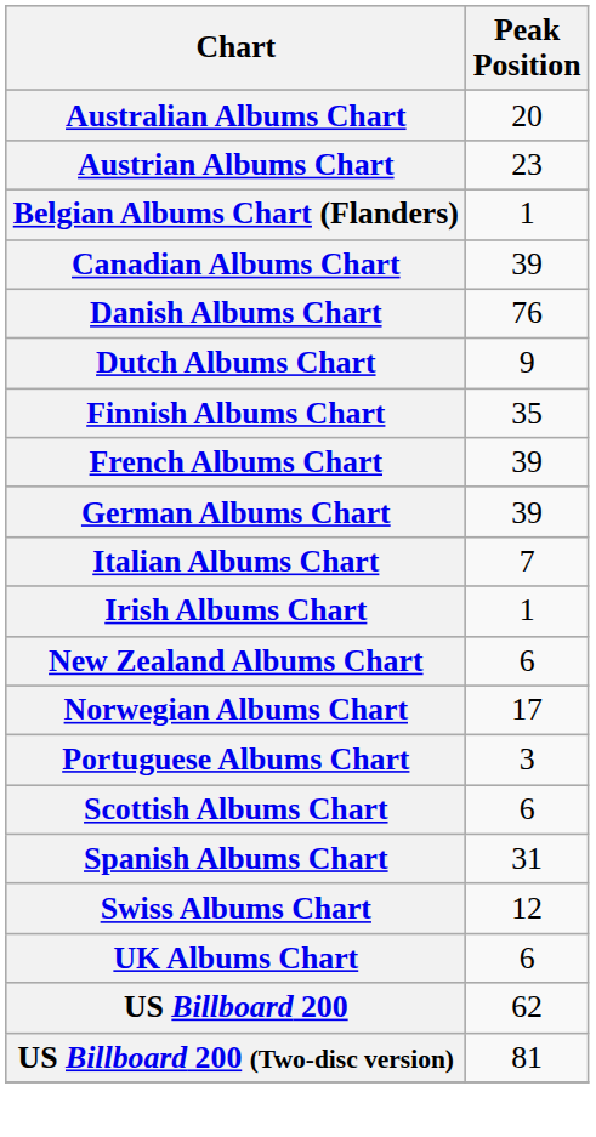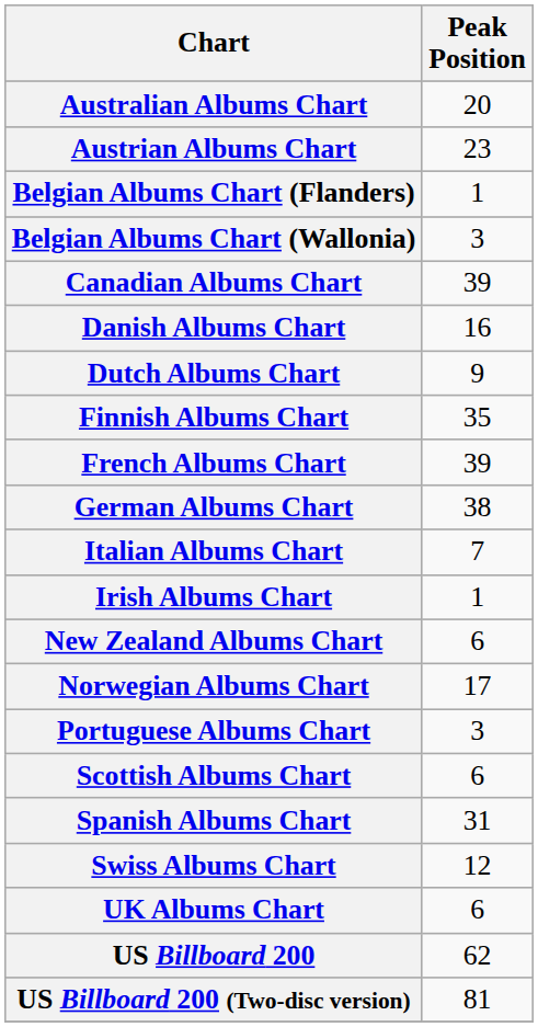+ row: Belgian Albums Chart (Wallonia) | 3
Danish Albums Chart | Peak Position: 76 -> 16
German Albums Chart | Peak Position: 39 -> 38
